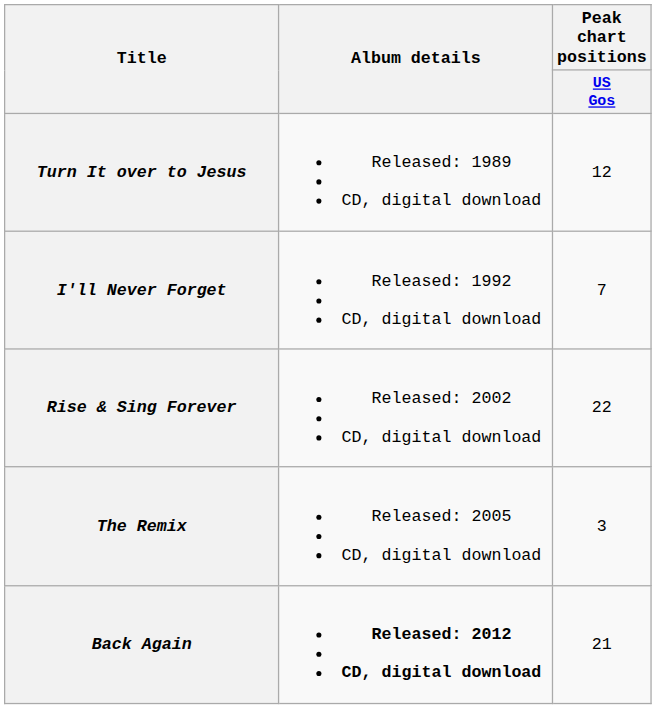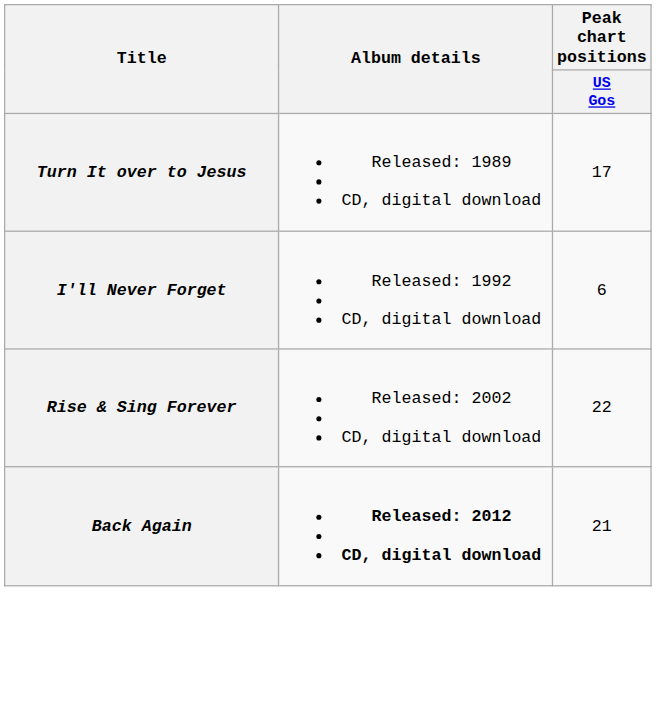Turn It over to Jesus | Peak chart positions / US Gos: 12 -> 17
I'll Never Forget | Peak chart positions / US Gos: 7 -> 6
- row: The Remix | Released: 2005 CD, digital download | 3
